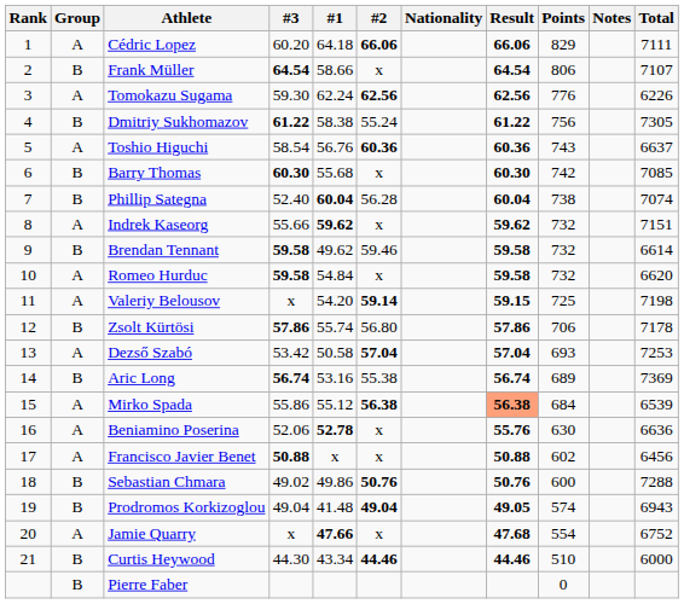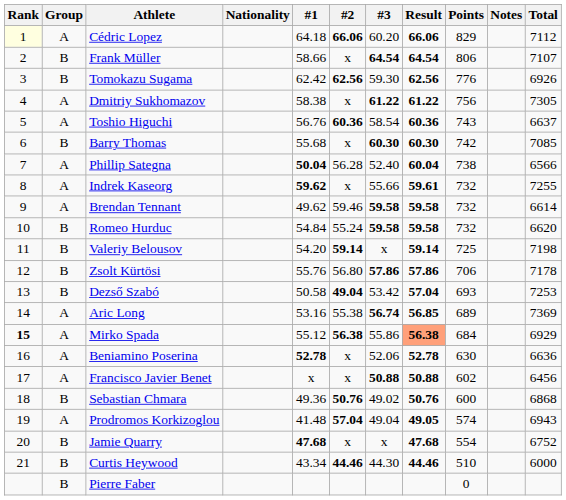columns swapped: Nationality <-> #3
Cédric Lopez | Rank: no background -> lightyellow background
Cédric Lopez | Total: 7111 -> 7112
Tomokazu Sugama | Group: A -> B
Tomokazu Sugama | #1: 62.24 -> 62.42
Tomokazu Sugama | Total: 6226 -> 6926
Dmitriy Sukhomazov | Group: B -> A
Dmitriy Sukhomazov | #2: 55.24 -> x
Phillip Sategna | Group: B -> A
Phillip Sategna | #1: 60.04 -> 50.04
Phillip Sategna | Total: 7074 -> 6566
Indrek Kaseorg | Result: 59.62 -> 59.61
Indrek Kaseorg | Total: 7151 -> 7255
Brendan Tennant | Group: B -> A
Romeo Hurduc | Group: A -> B
Romeo Hurduc | #2: x -> 55.24
Valeriy Belousov | Group: A -> B
Valeriy Belousov | Result: 59.15 -> 59.14
Zsolt Kürtösi | #1: 55.74 -> 55.76
Dezső Szabó | Group: A -> B
Dezső Szabó | #2: 57.04 -> 49.04
Aric Long | Group: B -> A
Aric Long | Result: 56.74 -> 56.85
Mirko Spada | Rank: normal -> bold
Mirko Spada | Total: 6539 -> 6929
Beniamino Poserina | Result: 55.76 -> 52.78
Sebastian Chmara | #1: 49.86 -> 49.36
Sebastian Chmara | Total: 7288 -> 6868
Prodromos Korkizoglou | Group: B -> A
Prodromos Korkizoglou | #2: 49.04 -> 57.04
Jamie Quarry | Group: A -> B
Jamie Quarry | #1: 47.66 -> 47.68
